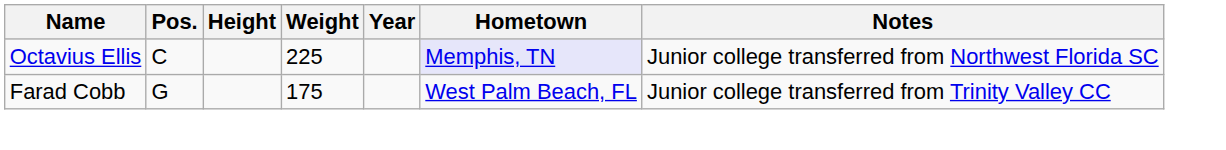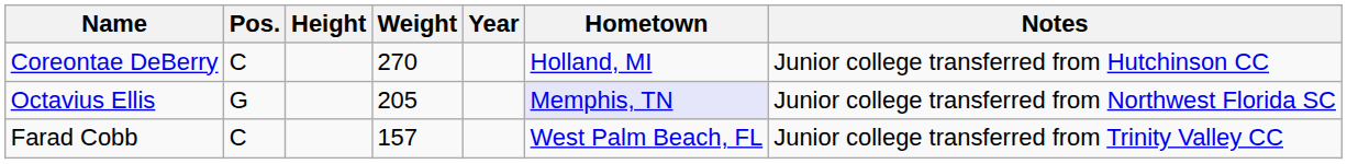+ row: Coreontae DeBerry | C | 270 | Holland, MI | Junior college transferred from Hutchinson CC
Octavius Ellis | Pos.: C -> G
Octavius Ellis | Weight: 225 -> 205
Farad Cobb | Pos.: G -> C
Farad Cobb | Weight: 175 -> 157
